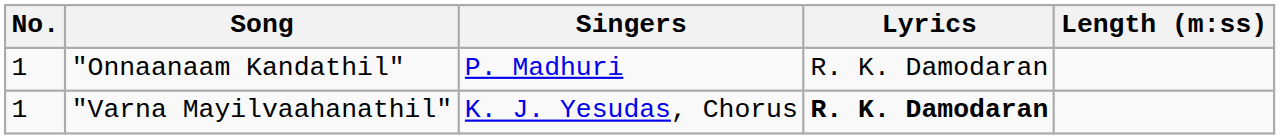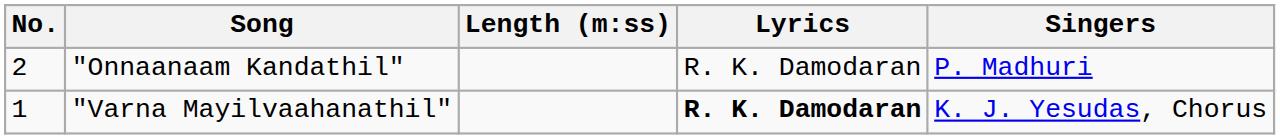columns swapped: Singers <-> Length (m:ss)
"Onnaanaam Kandathil" | No.: 1 -> 2
